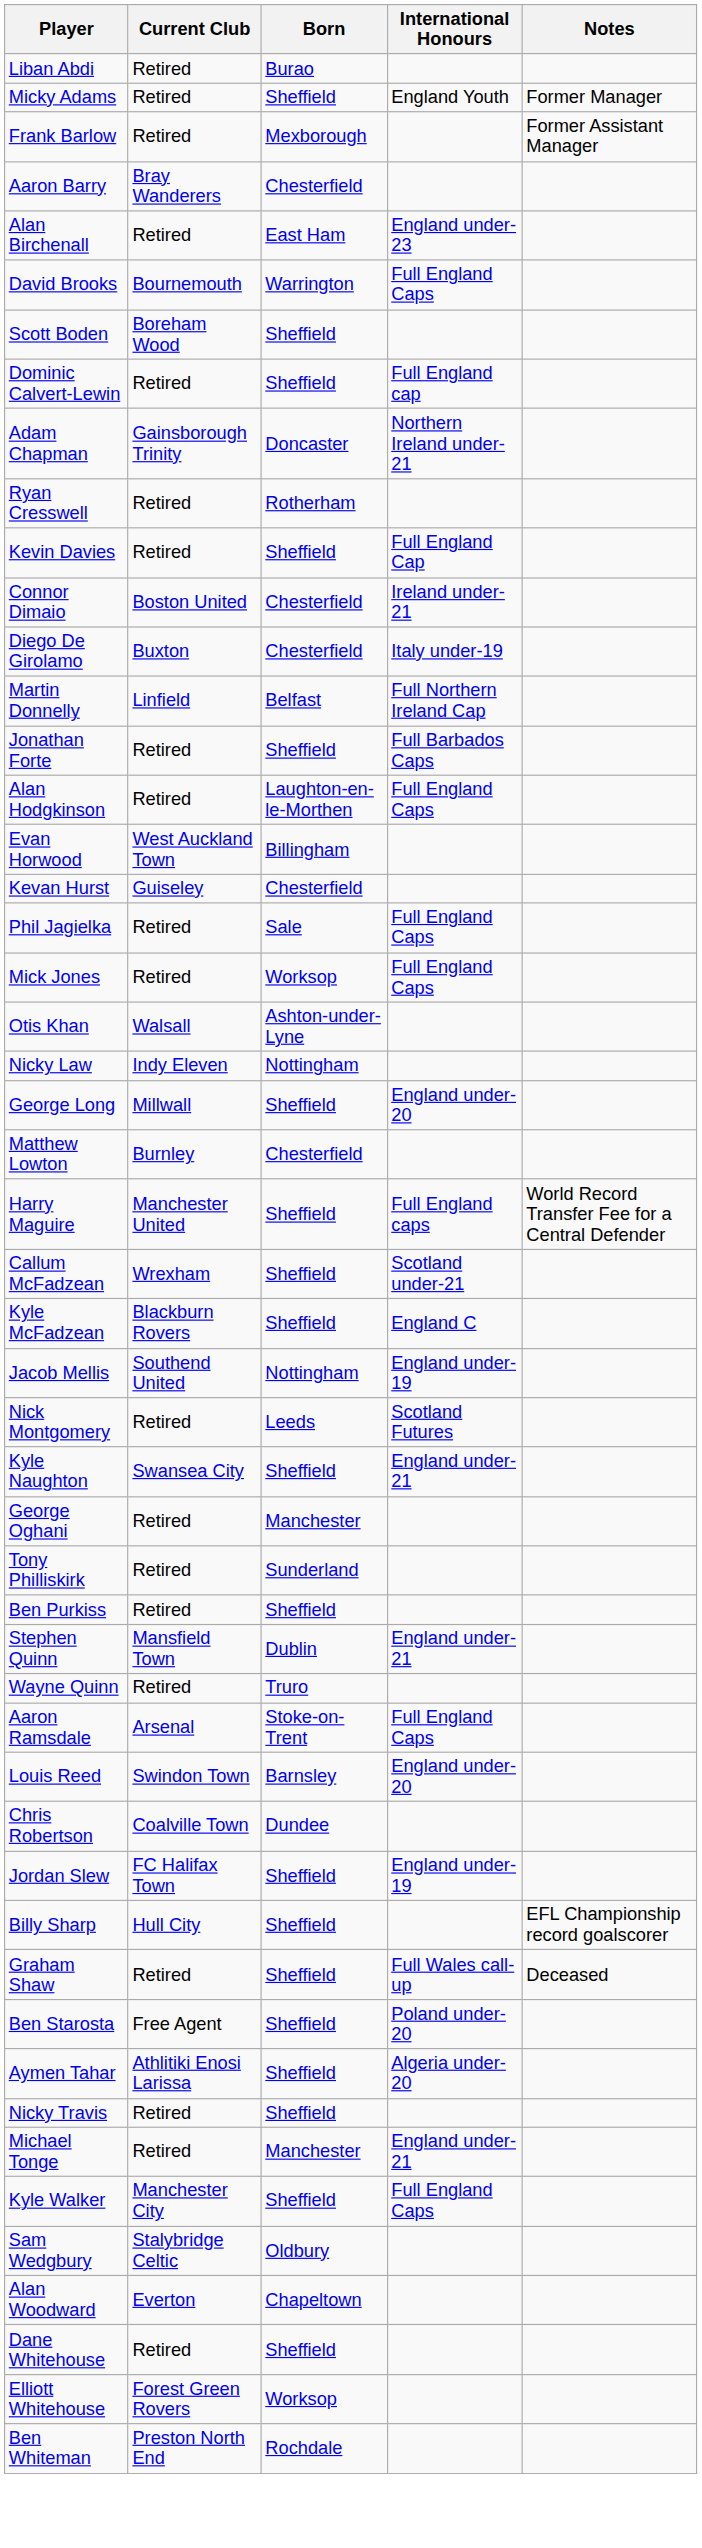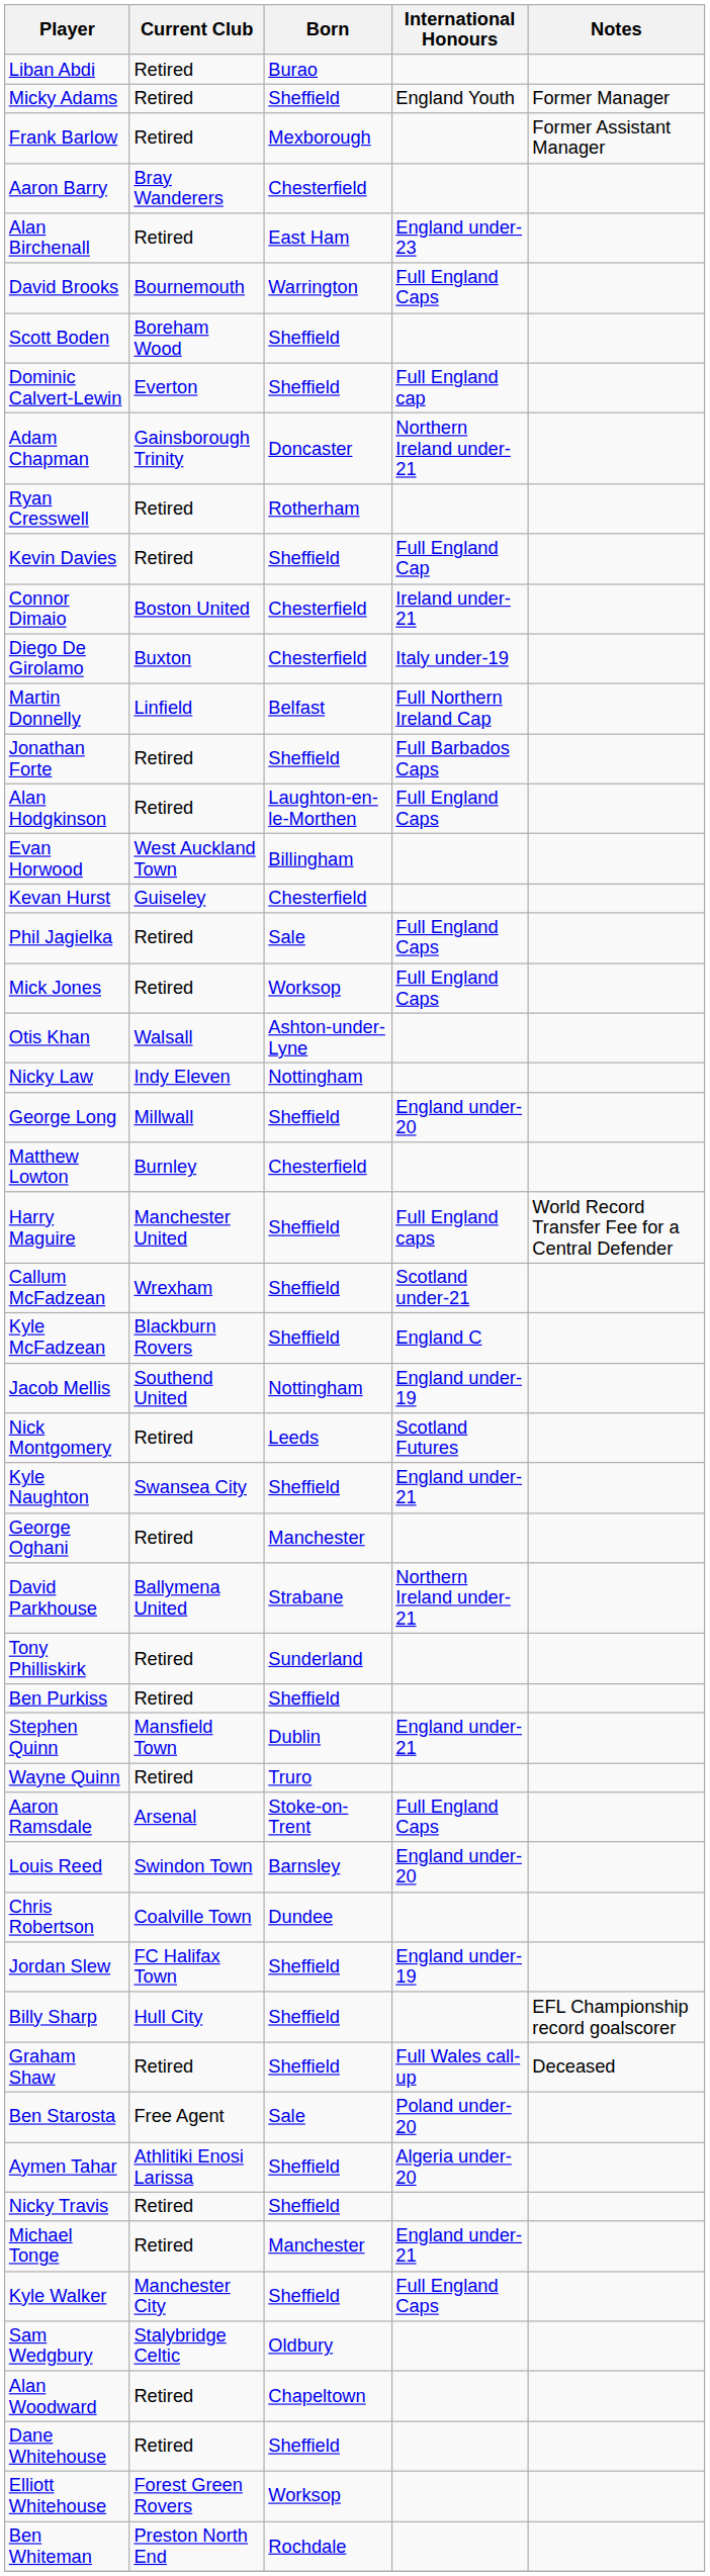Dominic Calvert-Lewin | Current Club: Retired -> Everton
+ row: David Parkhouse | Ballymena United | Strabane | Northern Ireland under-21
Ben Starosta | Born: Sheffield -> Sale
Alan Woodward | Current Club: Everton -> Retired
